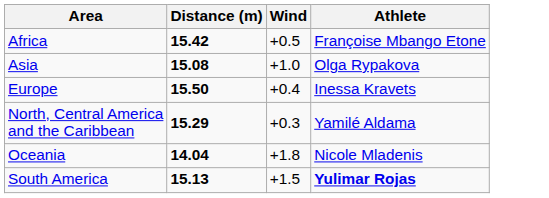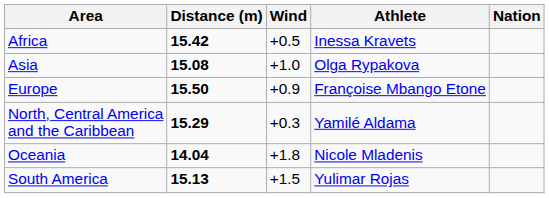+ column: Nation
Africa | Athlete: Françoise Mbango Etone -> Inessa Kravets
Europe | Wind: +0.4 -> +0.9
Europe | Athlete: Inessa Kravets -> Françoise Mbango Etone
South America | Athlete: bold -> normal
